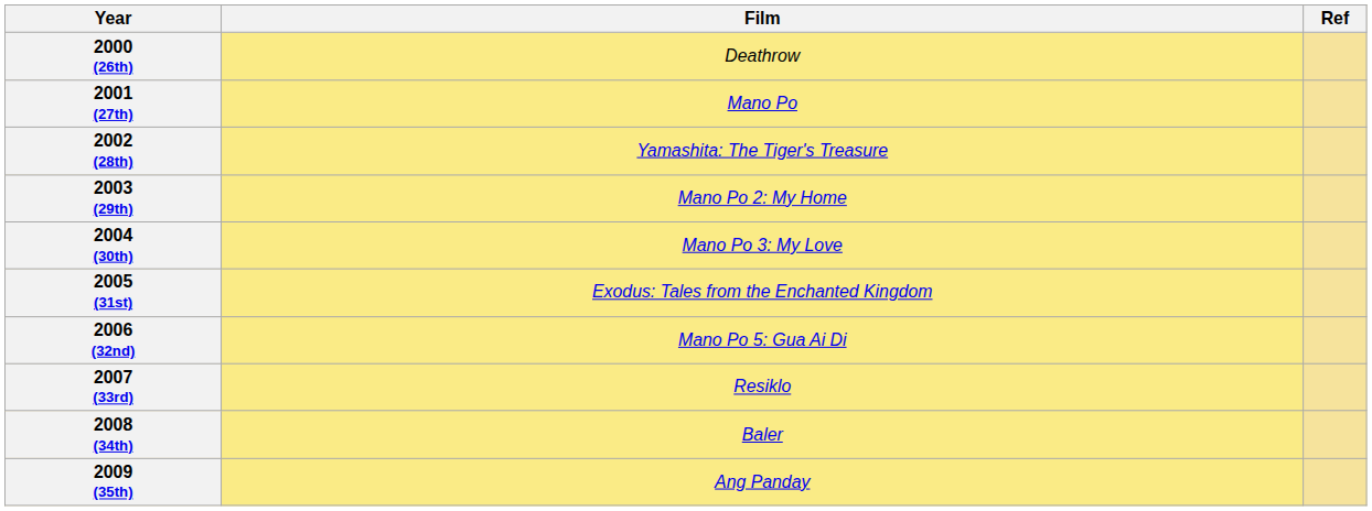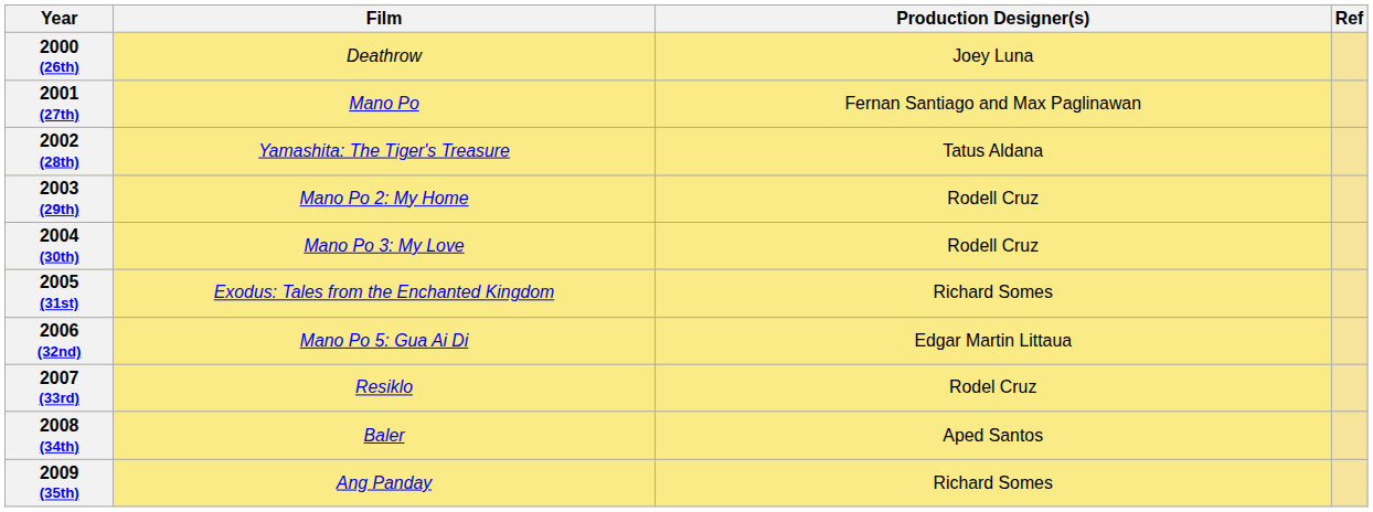+ column: Production Designer(s) | Joey Luna | Fernan Santiago and Max Paglinawan | Tatus Aldana | Rodell Cruz | Rodell Cruz | Richard Somes | Edgar Martin Littaua | Rodel Cruz | Aped Santos | Richard Somes
